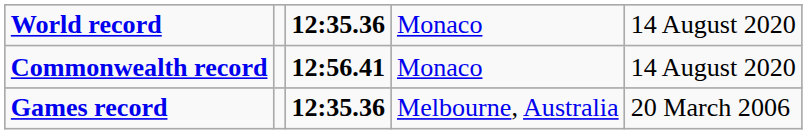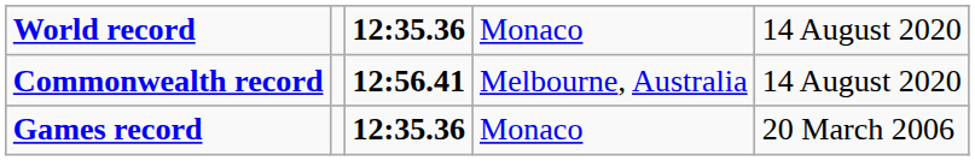Commonwealth record | column 4: Monaco -> Melbourne, Australia
Games record | column 4: Melbourne, Australia -> Monaco
